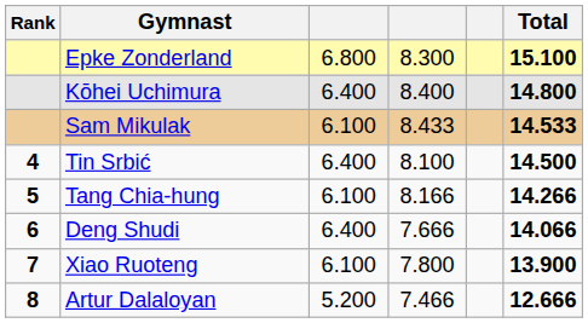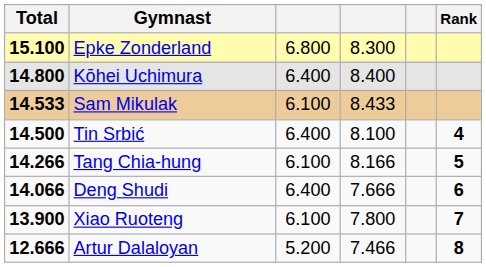columns swapped: Rank <-> Total
